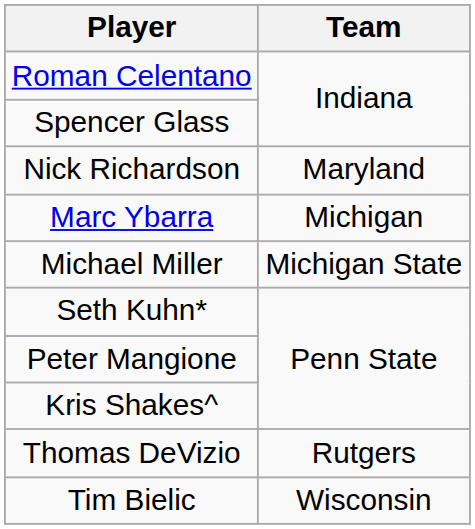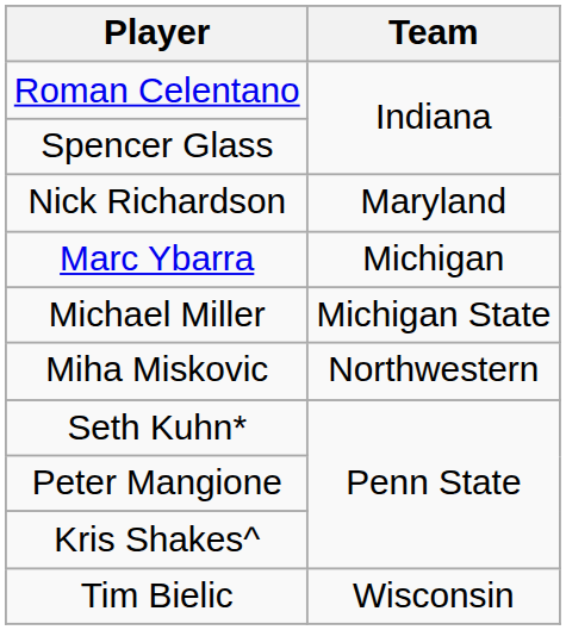+ row: Miha Miskovic | Northwestern
- row: Thomas DeVizio | Rutgers
